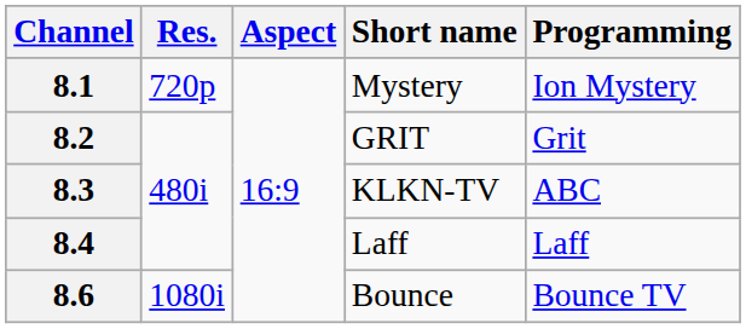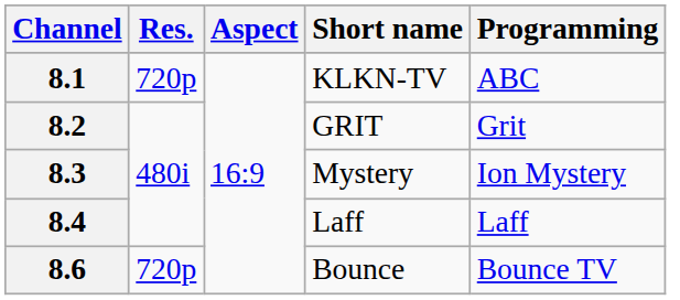8.1 | Short name: Mystery -> KLKN-TV
8.1 | Programming: Ion Mystery -> ABC
8.3 | Short name: KLKN-TV -> Mystery
8.3 | Programming: ABC -> Ion Mystery
8.6 | Res.: 1080i -> 720p
